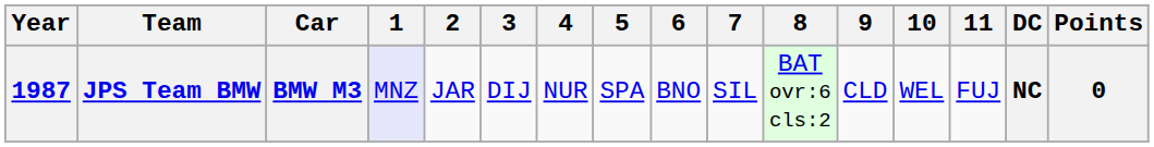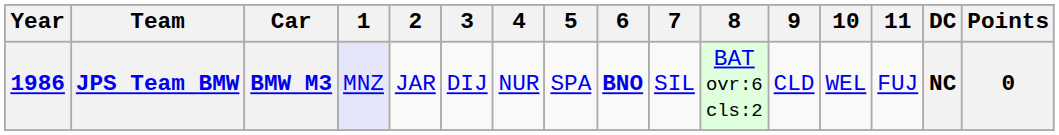JPS Team BMW | Year: 1987 -> 1986
JPS Team BMW | 6: normal -> bold
